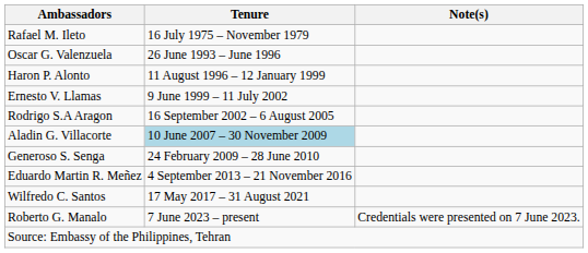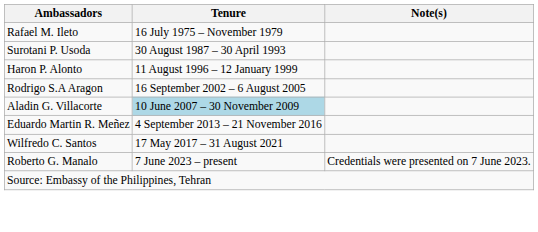+ row: Surotani P. Usoda | 30 August 1987 – 30 April 1993
- row: Oscar G. Valenzuela | 26 June 1993 – June 1996
- row: Ernesto V. Llamas | 9 June 1999 – 11 July 2002
- row: Generoso S. Senga | 24 February 2009 – 28 June 2010
